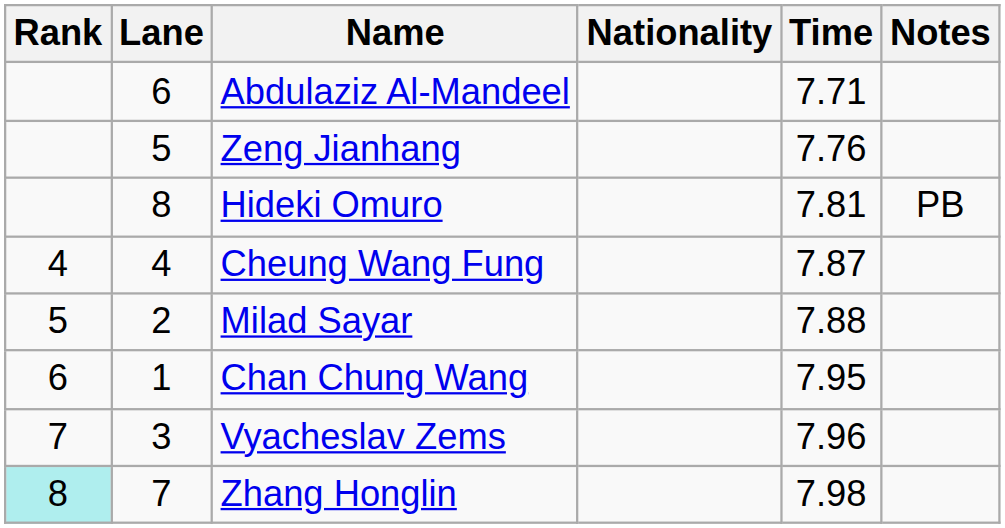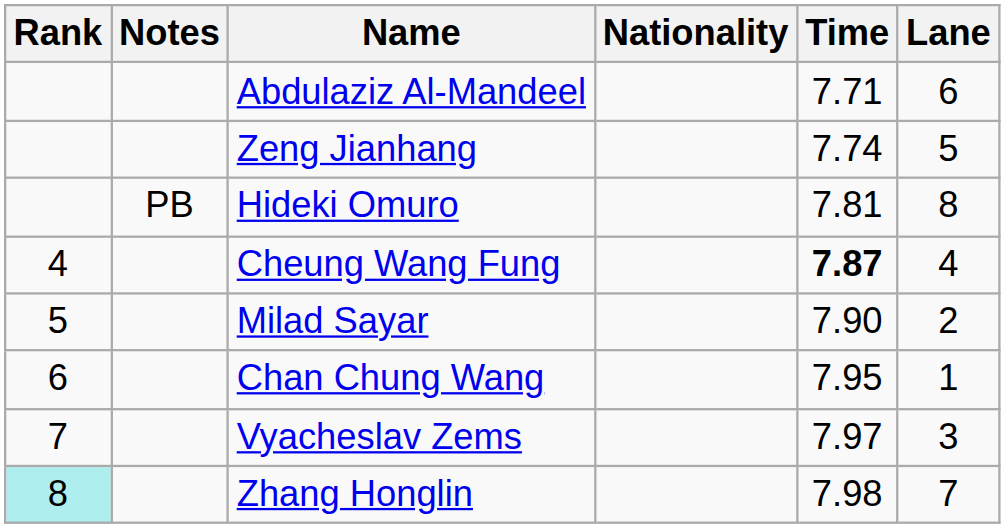columns swapped: Lane <-> Notes
Zeng Jianhang | Time: 7.76 -> 7.74
Cheung Wang Fung | Time: normal -> bold
Milad Sayar | Time: 7.88 -> 7.90
Vyacheslav Zems | Time: 7.96 -> 7.97
